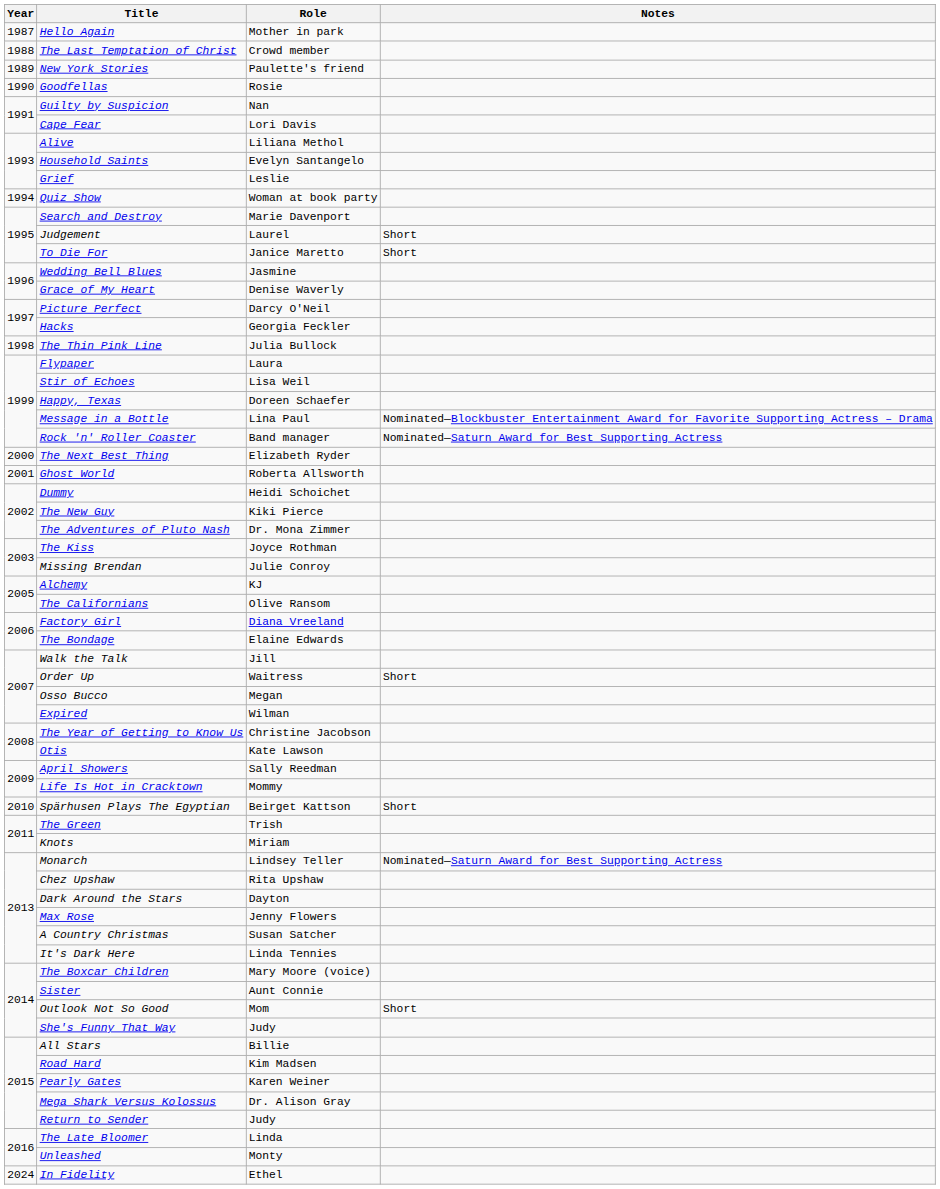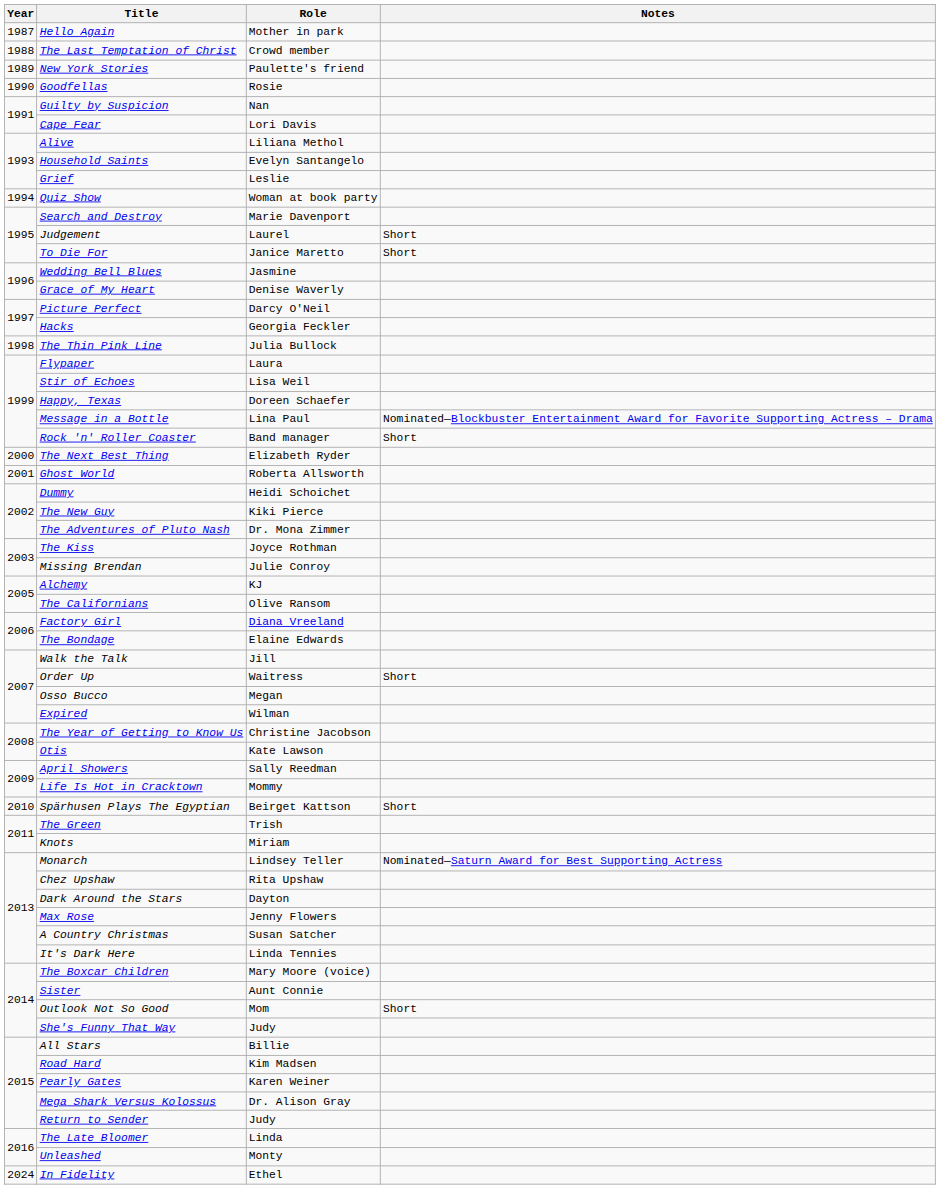Rock 'n' Roller Coaster | Notes: Nominated—Saturn Award for Best Supporting Actress -> Short
